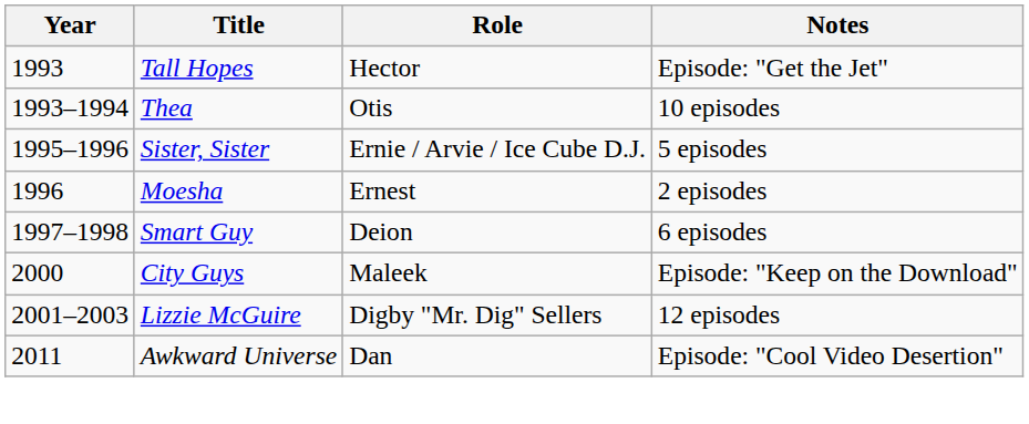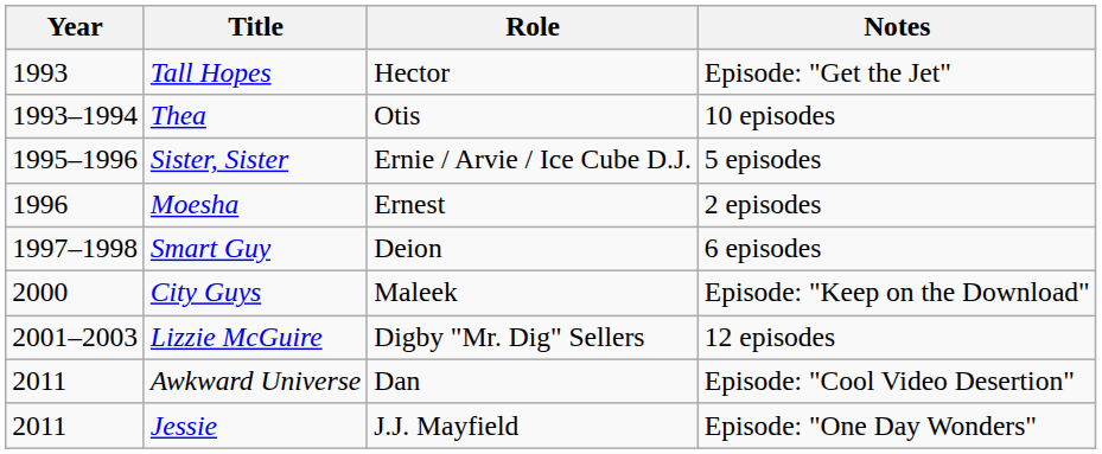+ row: 2011 | Jessie | J.J. Mayfield | Episode: "One Day Wonders"
